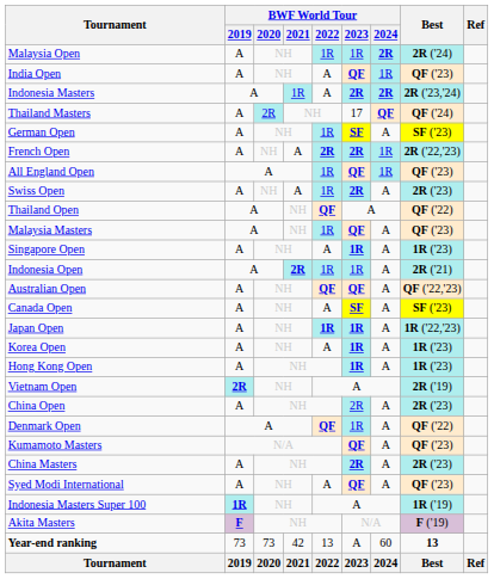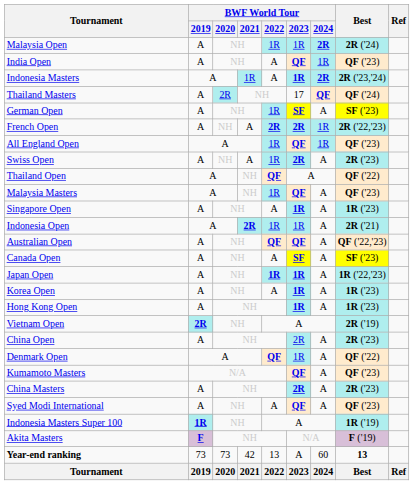Indonesia Masters | BWF World Tour / 2023: 2R -> 1R
